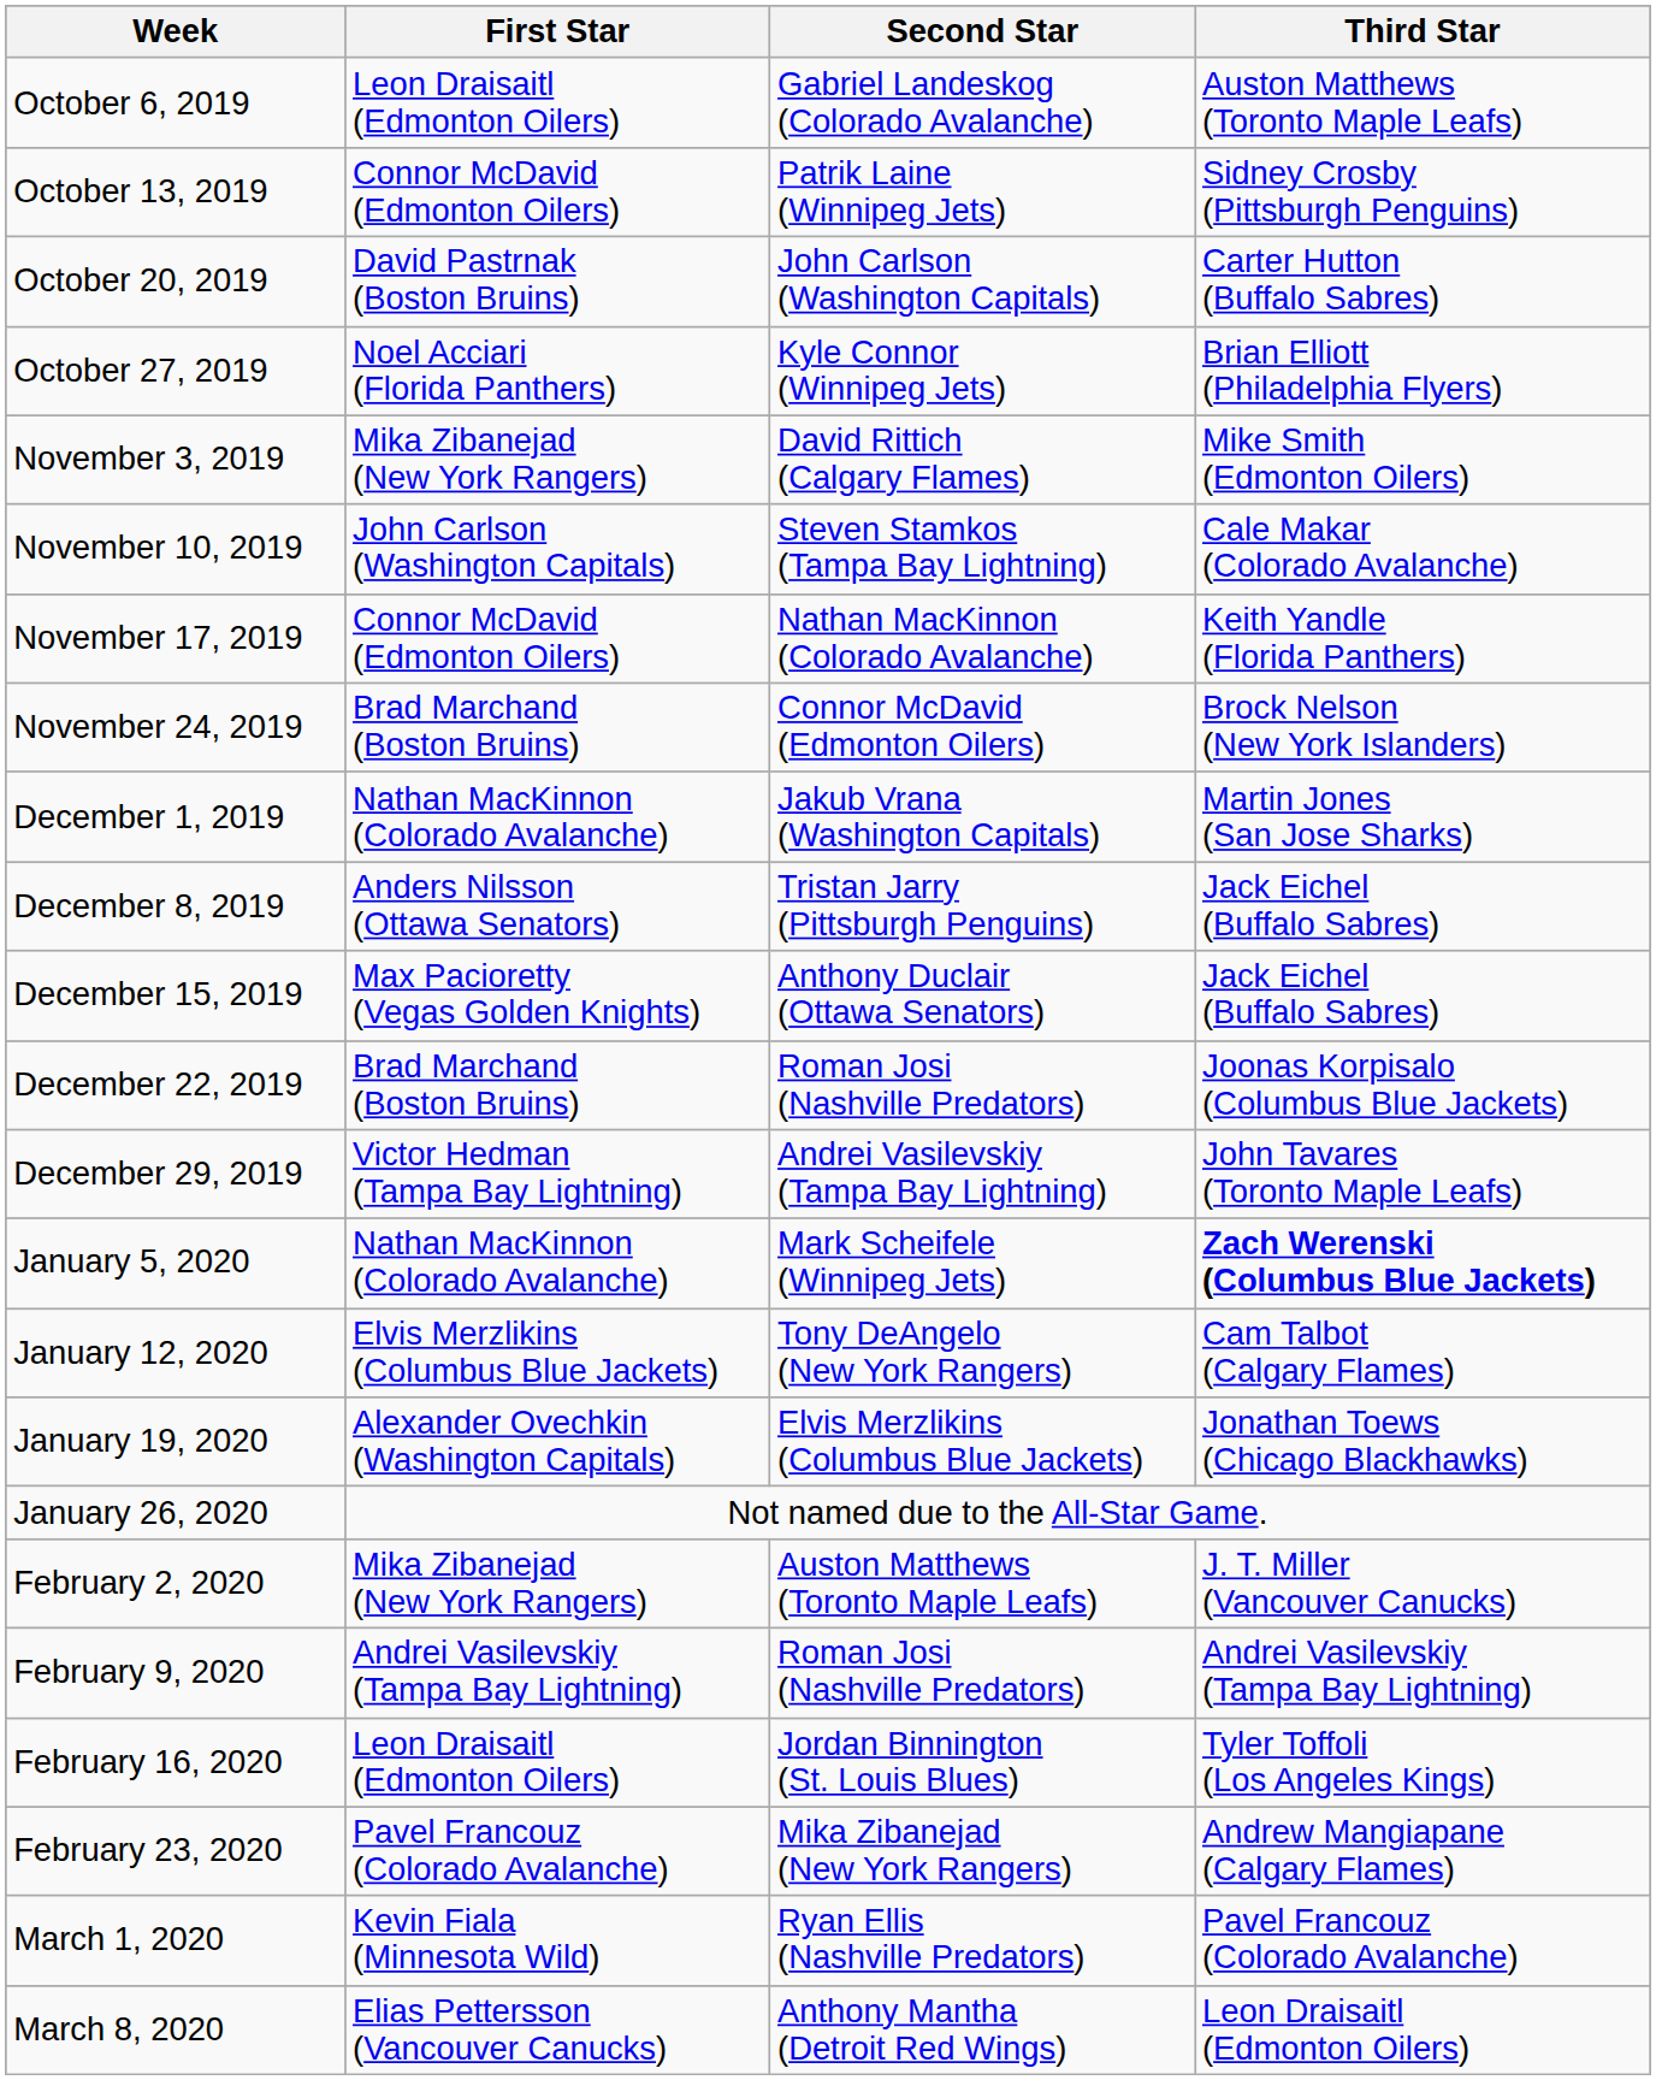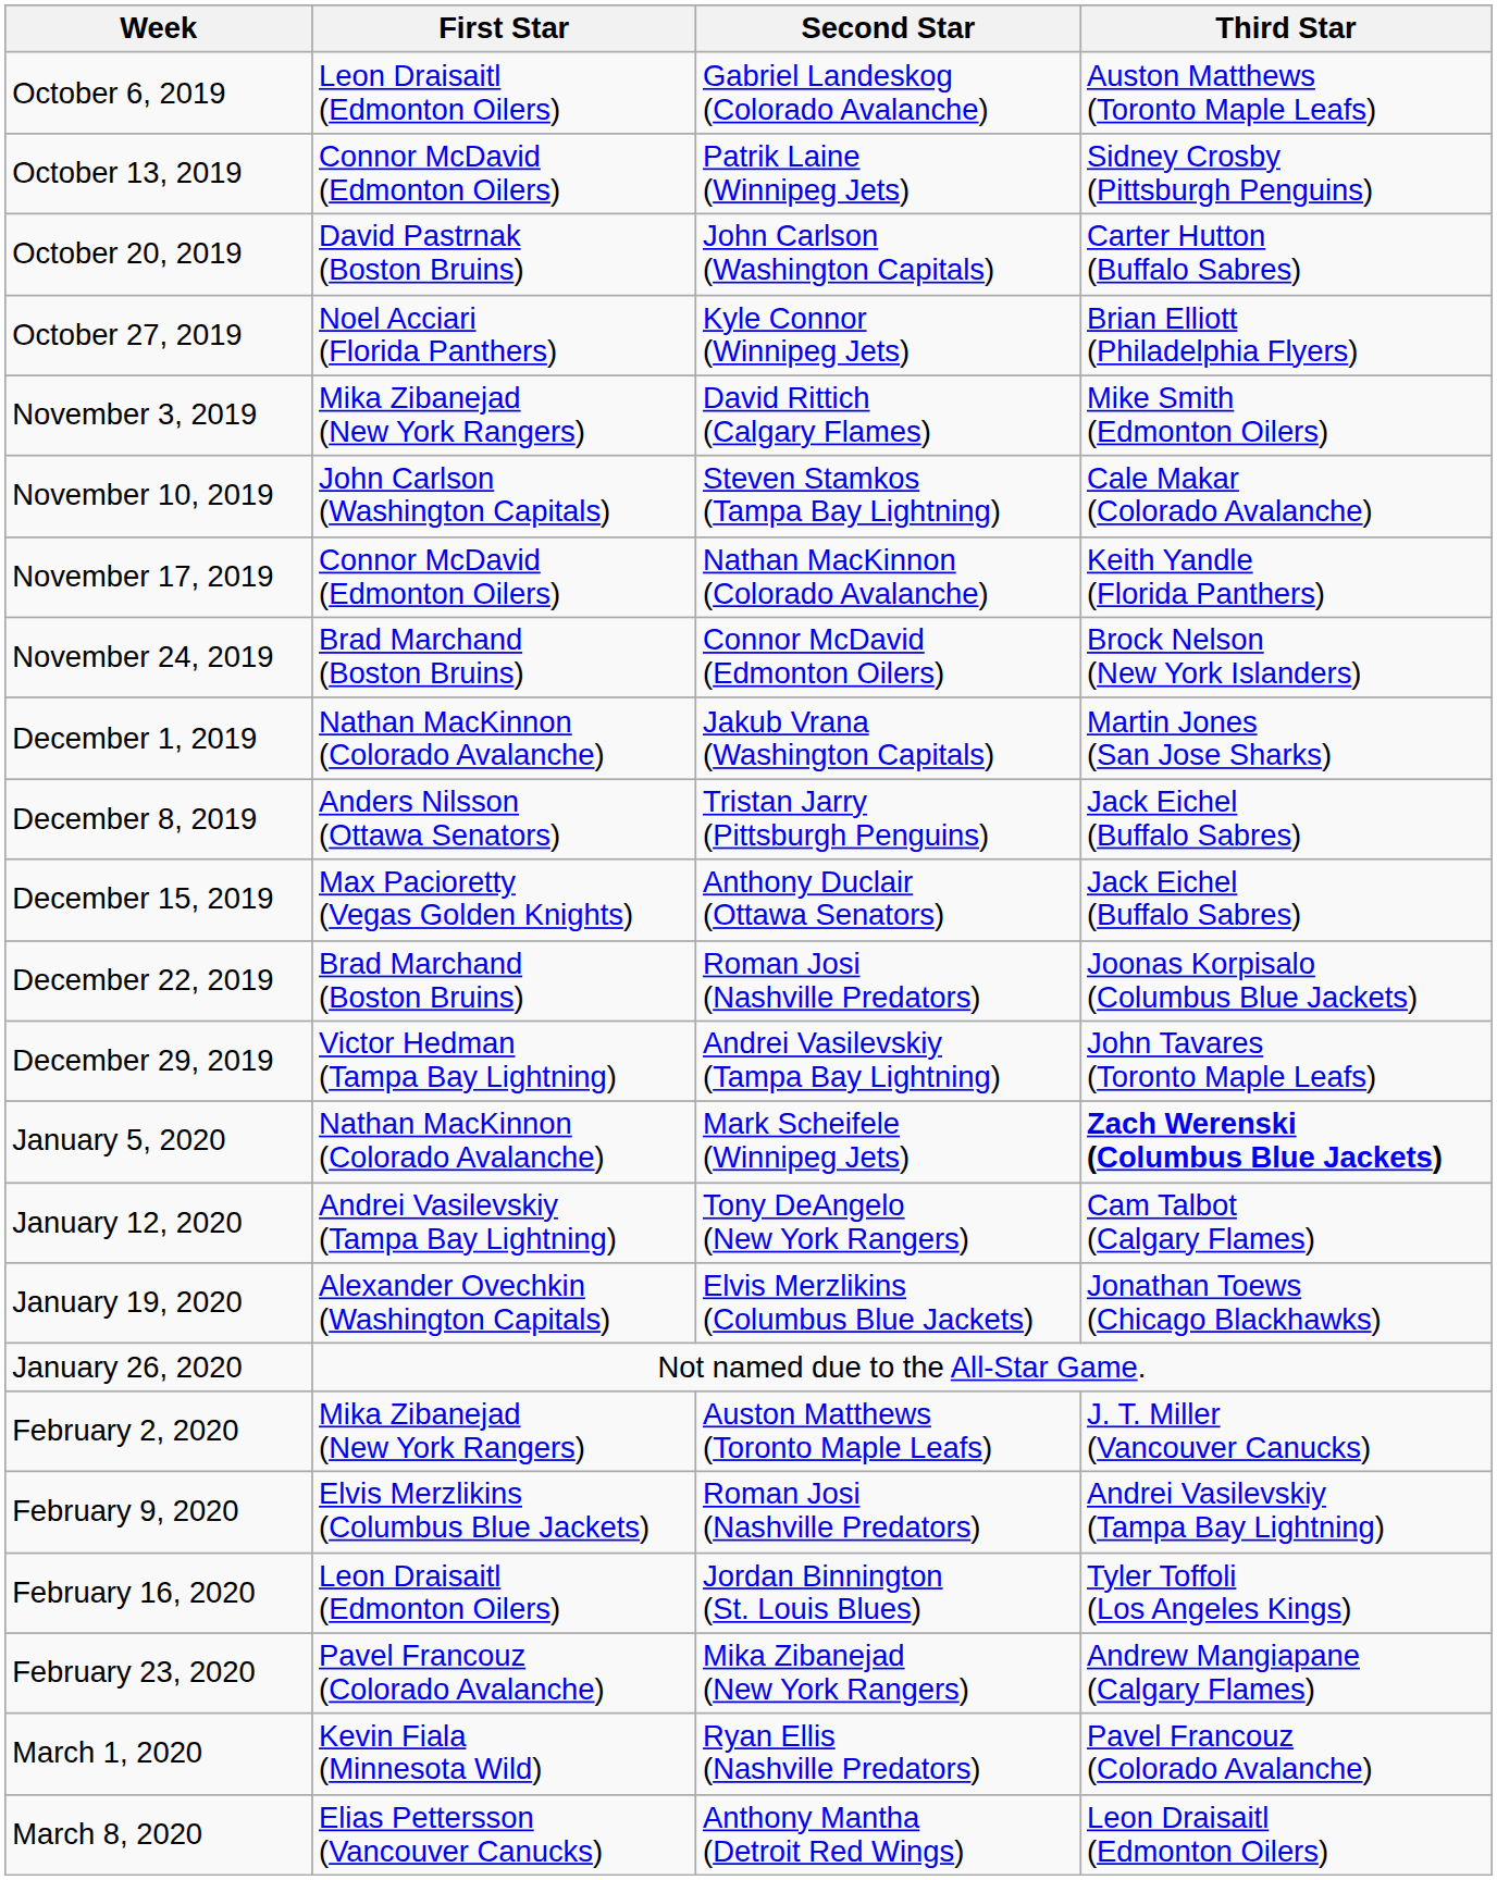January 12, 2020 | First Star: Elvis Merzlikins (Columbus Blue Jackets) -> Andrei Vasilevskiy (Tampa Bay Lightning)
February 9, 2020 | First Star: Andrei Vasilevskiy (Tampa Bay Lightning) -> Elvis Merzlikins (Columbus Blue Jackets)
